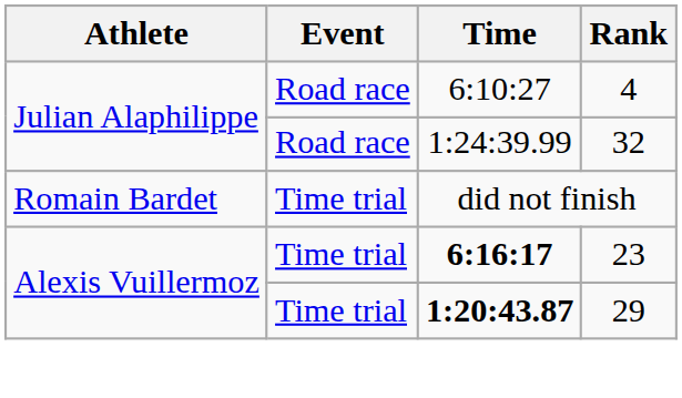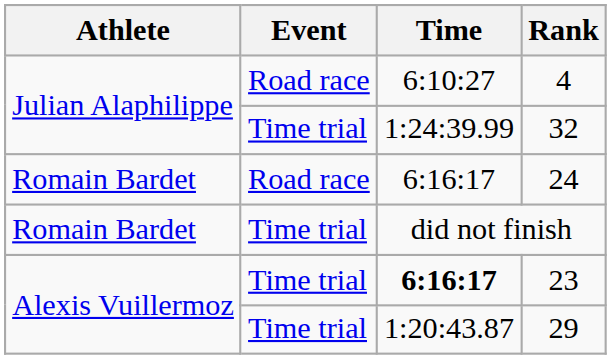32 | Event: Road race -> Time trial
+ row: Romain Bardet | Road race | 6:16:17 | 24
29 | Time: bold -> normal
